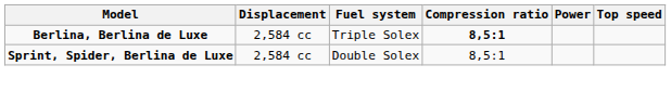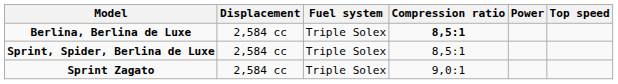Sprint, Spider, Berlina de Luxe | Fuel system: Double Solex -> Triple Solex
+ row: Sprint Zagato | 2,584 cc | Triple Solex | 9,0:1
